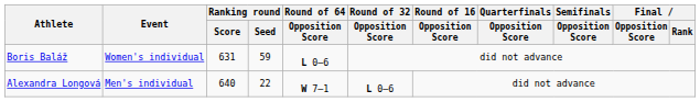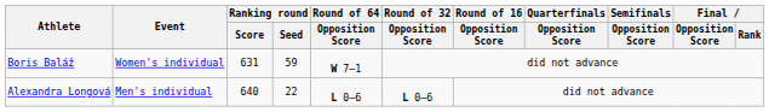Boris Baláž | Round of 64 / Opposition Score: L 0–6 -> W 7–1
Alexandra Longová | Round of 64 / Opposition Score: W 7–1 -> L 0–6
